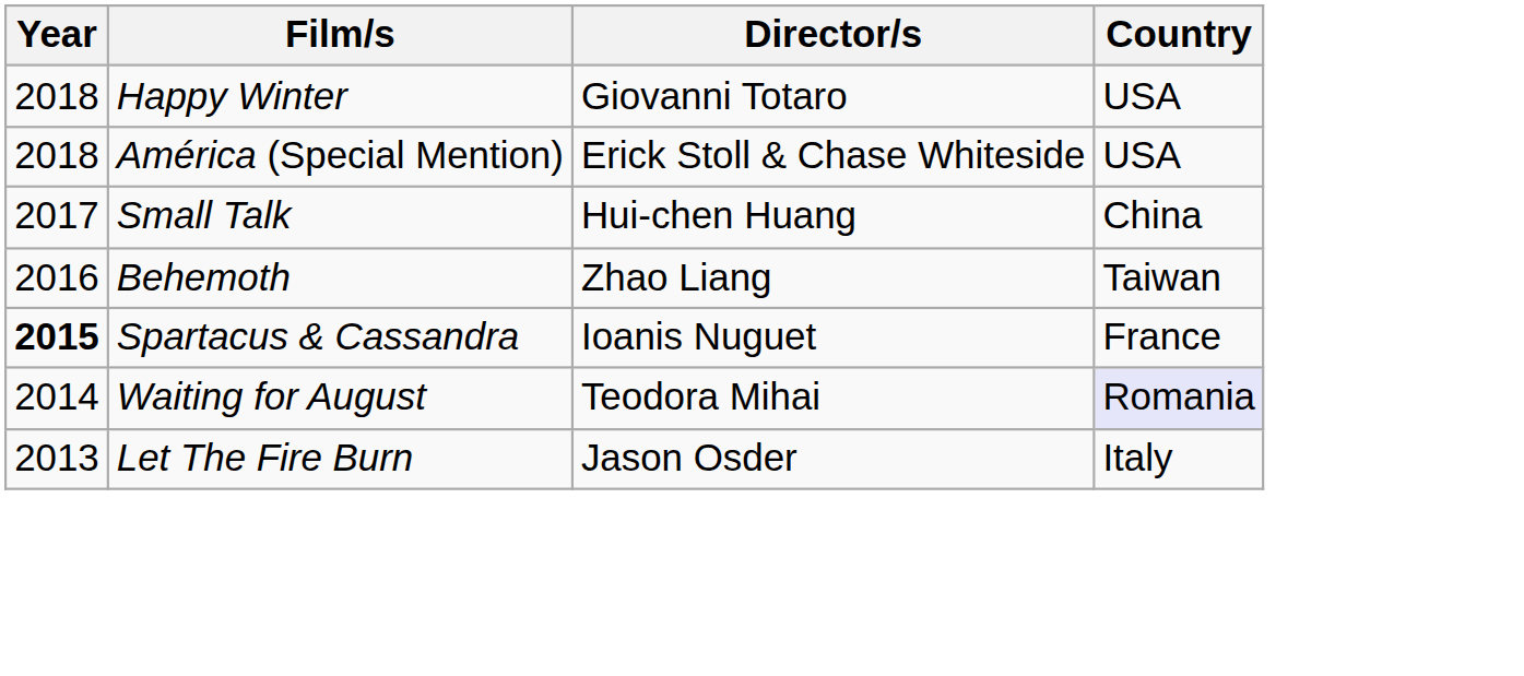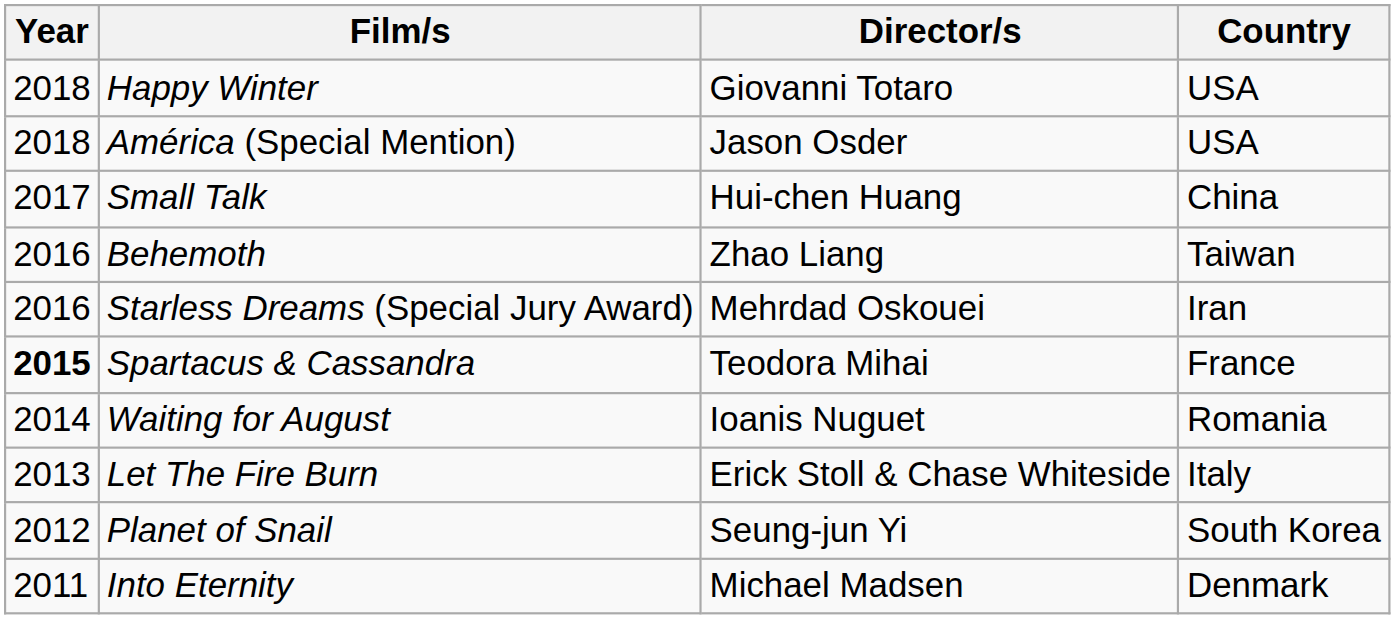América (Special Mention) | Director/s: Erick Stoll & Chase Whiteside -> Jason Osder
+ row: 2016 | Starless Dreams (Special Jury Award) | Mehrdad Oskouei | Iran
Spartacus & Cassandra | Director/s: Ioanis Nuguet -> Teodora Mihai
Waiting for August | Director/s: Teodora Mihai -> Ioanis Nuguet
Waiting for August | Country: lavender background -> no background
Let The Fire Burn | Director/s: Jason Osder -> Erick Stoll & Chase Whiteside
+ row: 2012 | Planet of Snail | Seung-jun Yi | South Korea
+ row: 2011 | Into Eternity | Michael Madsen | Denmark
